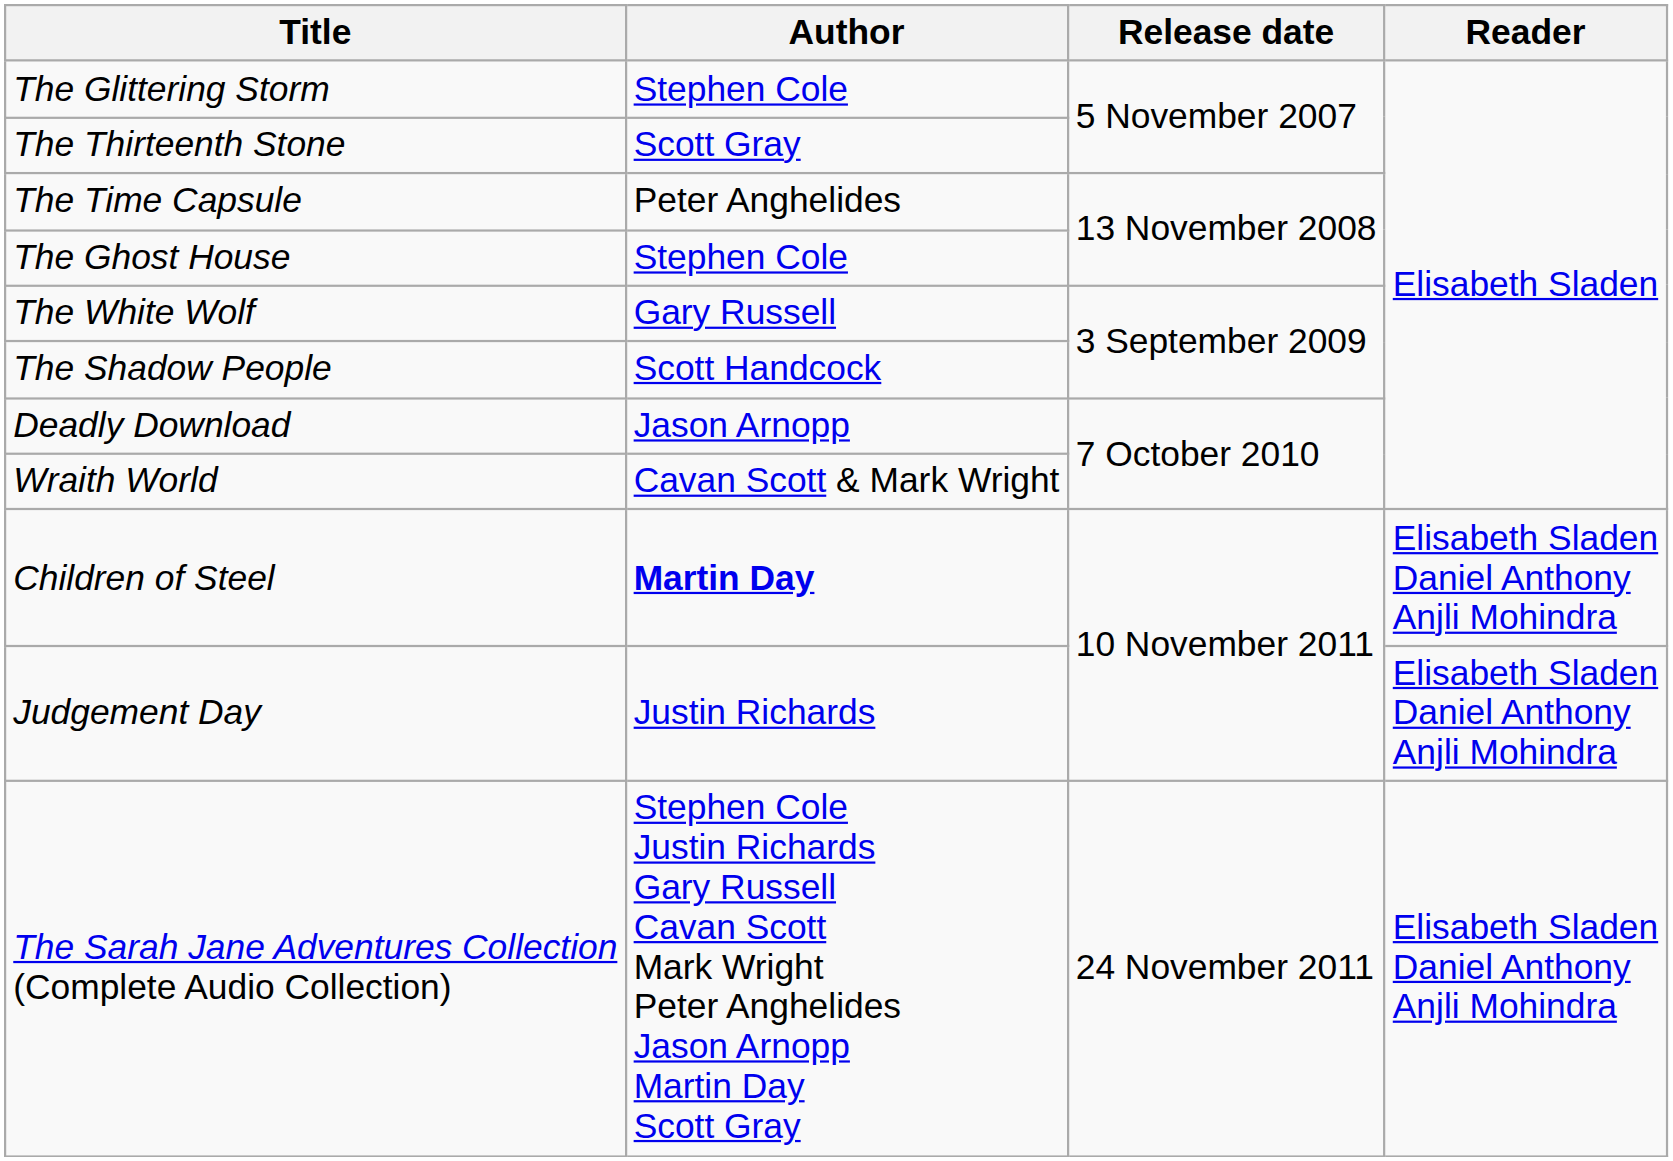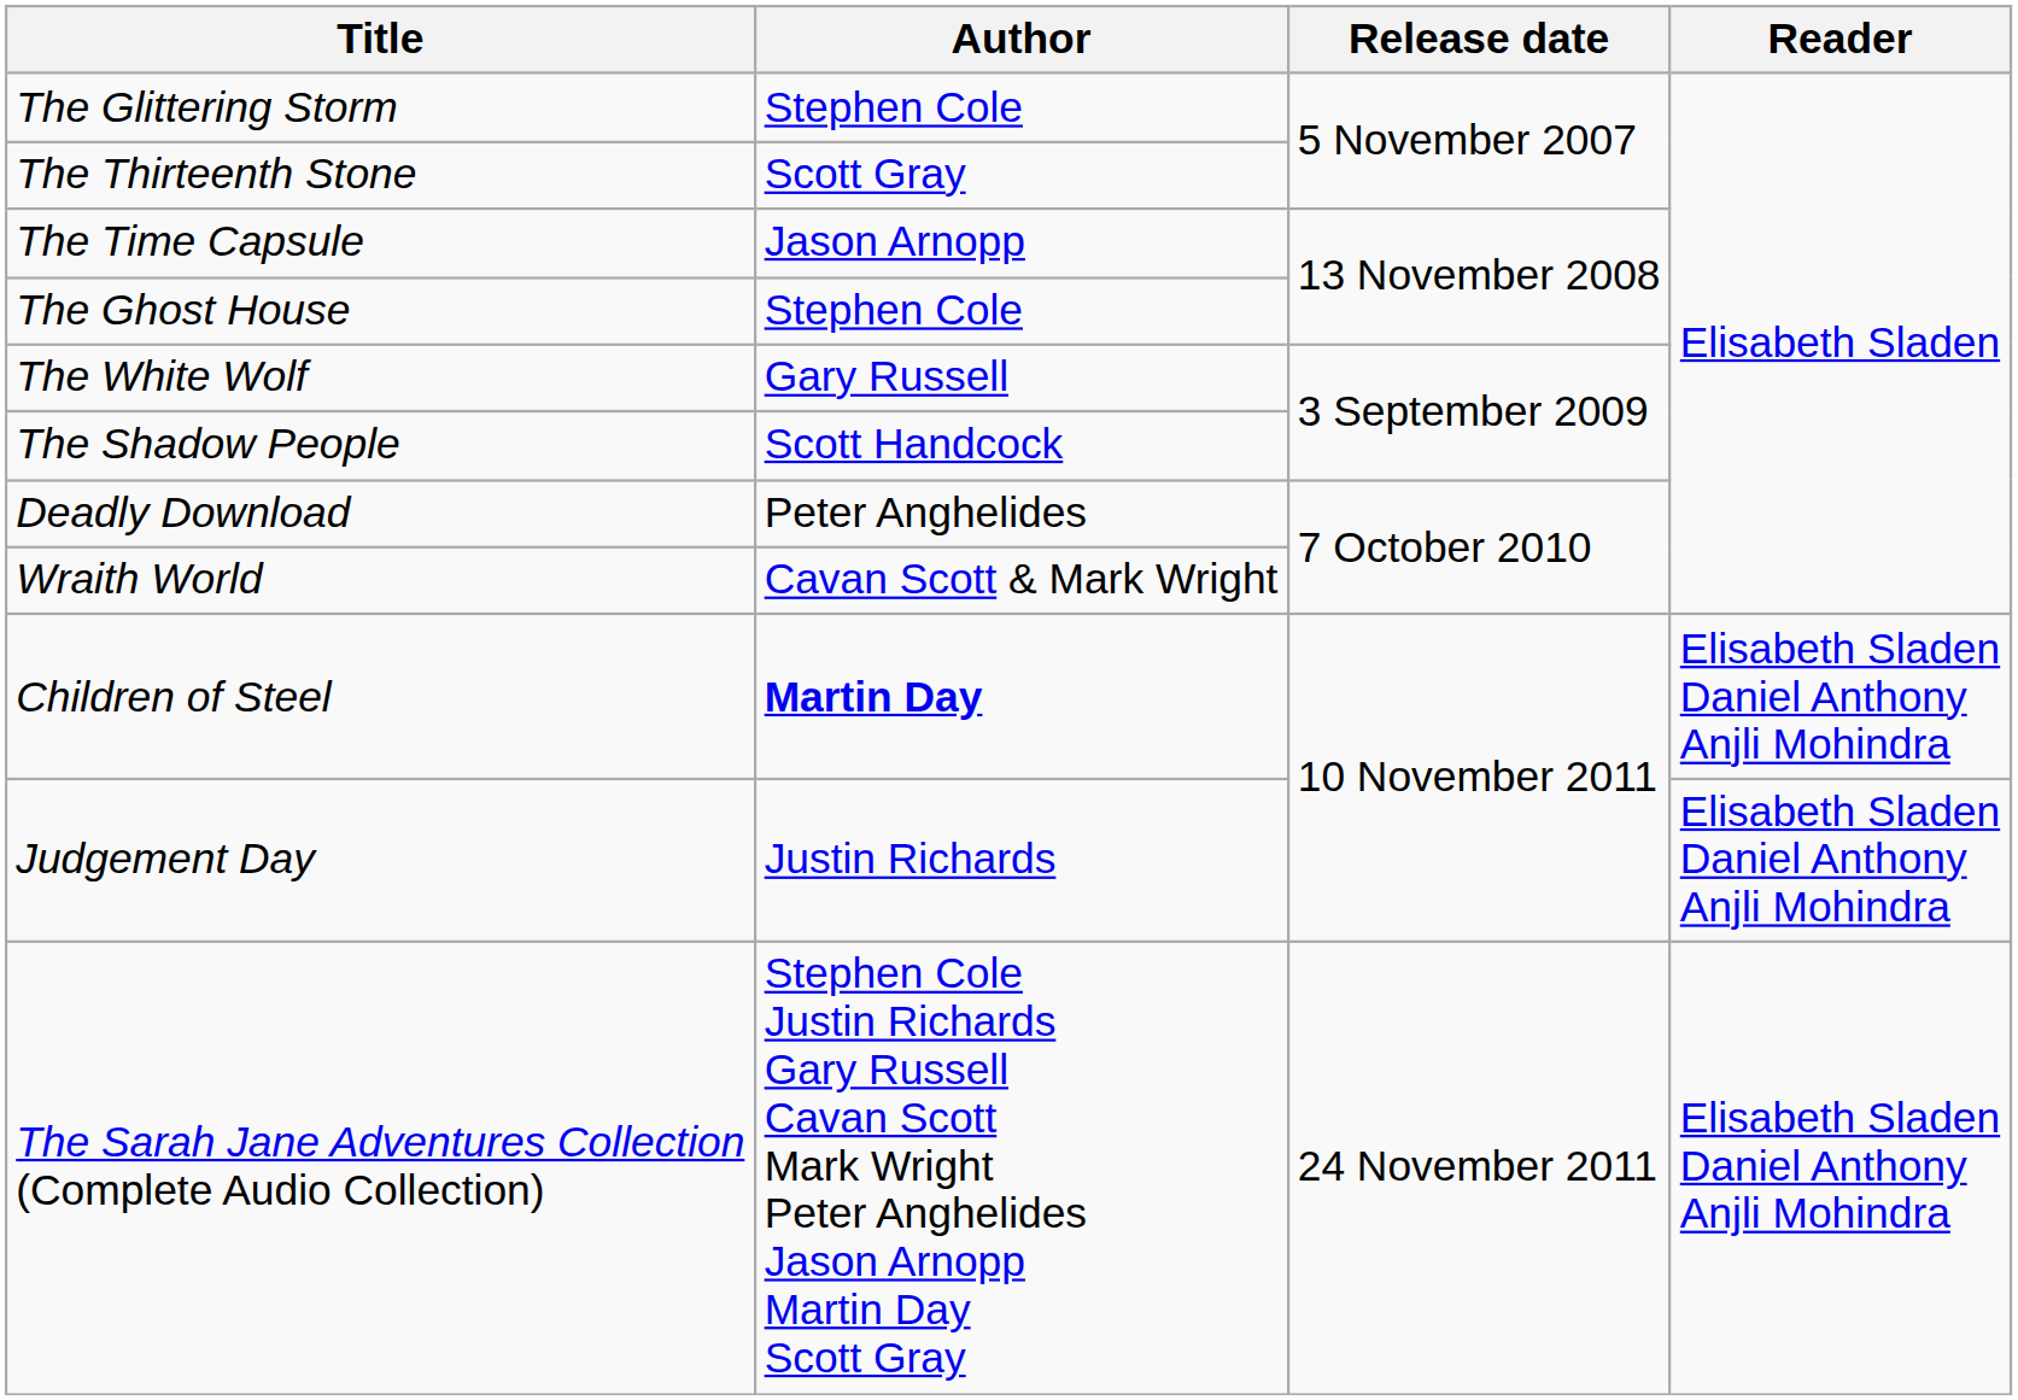The Time Capsule | Author: Peter Anghelides -> Jason Arnopp
Deadly Download | Author: Jason Arnopp -> Peter Anghelides
